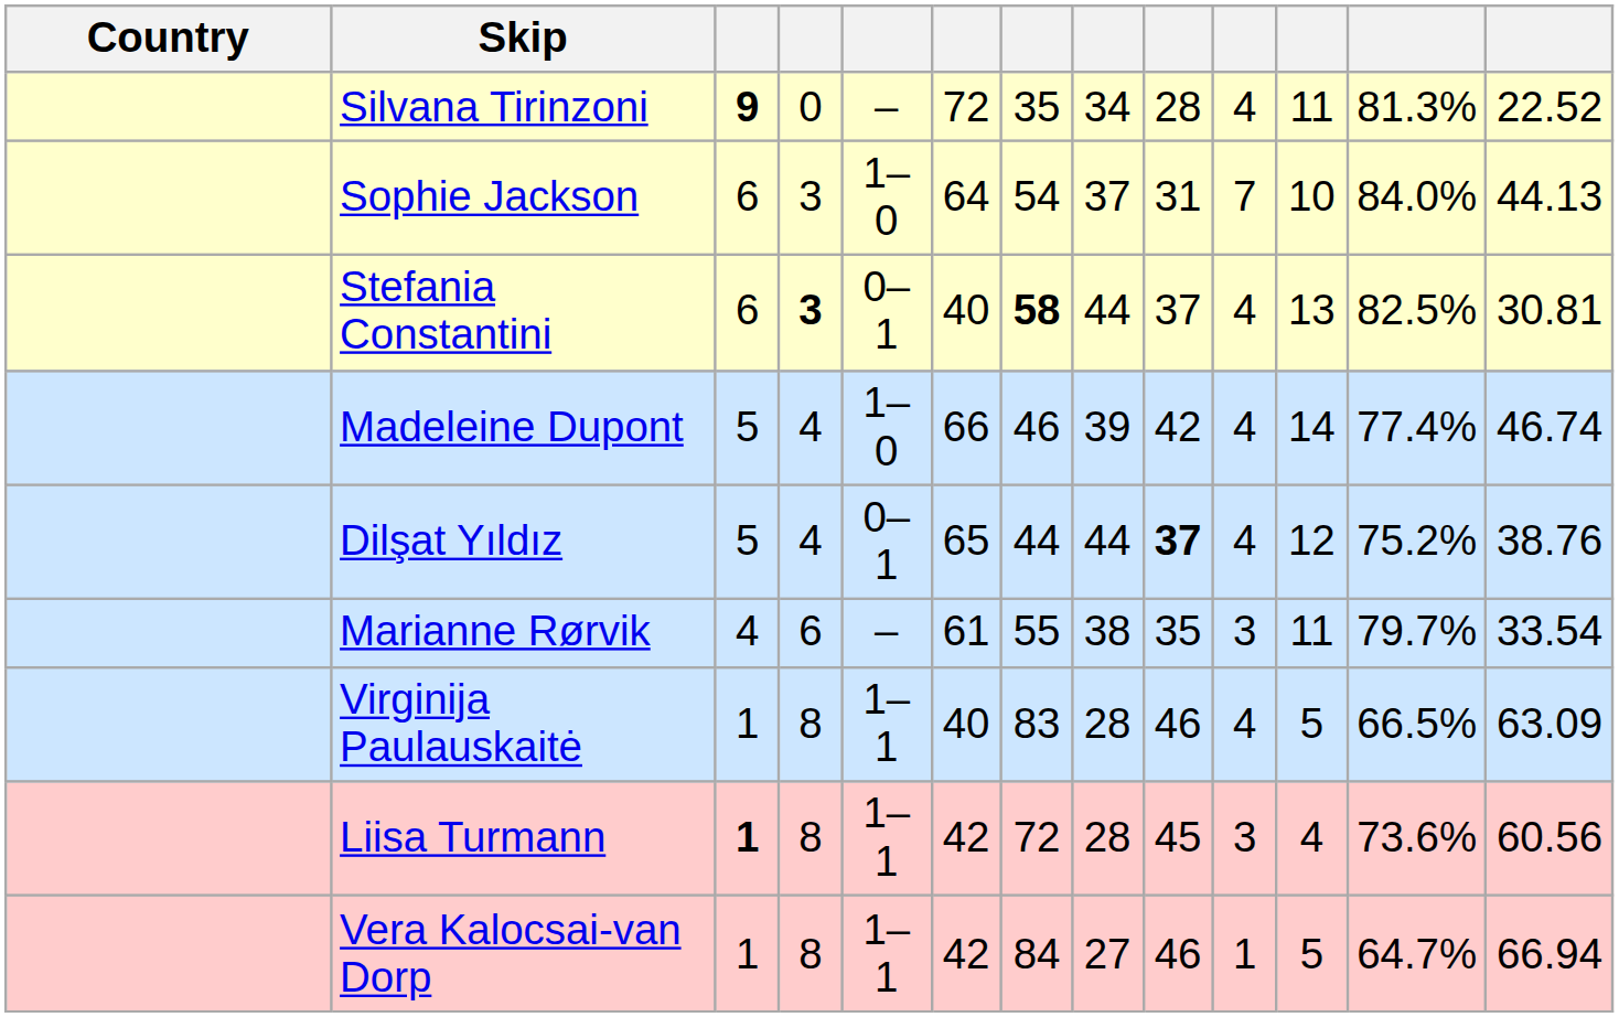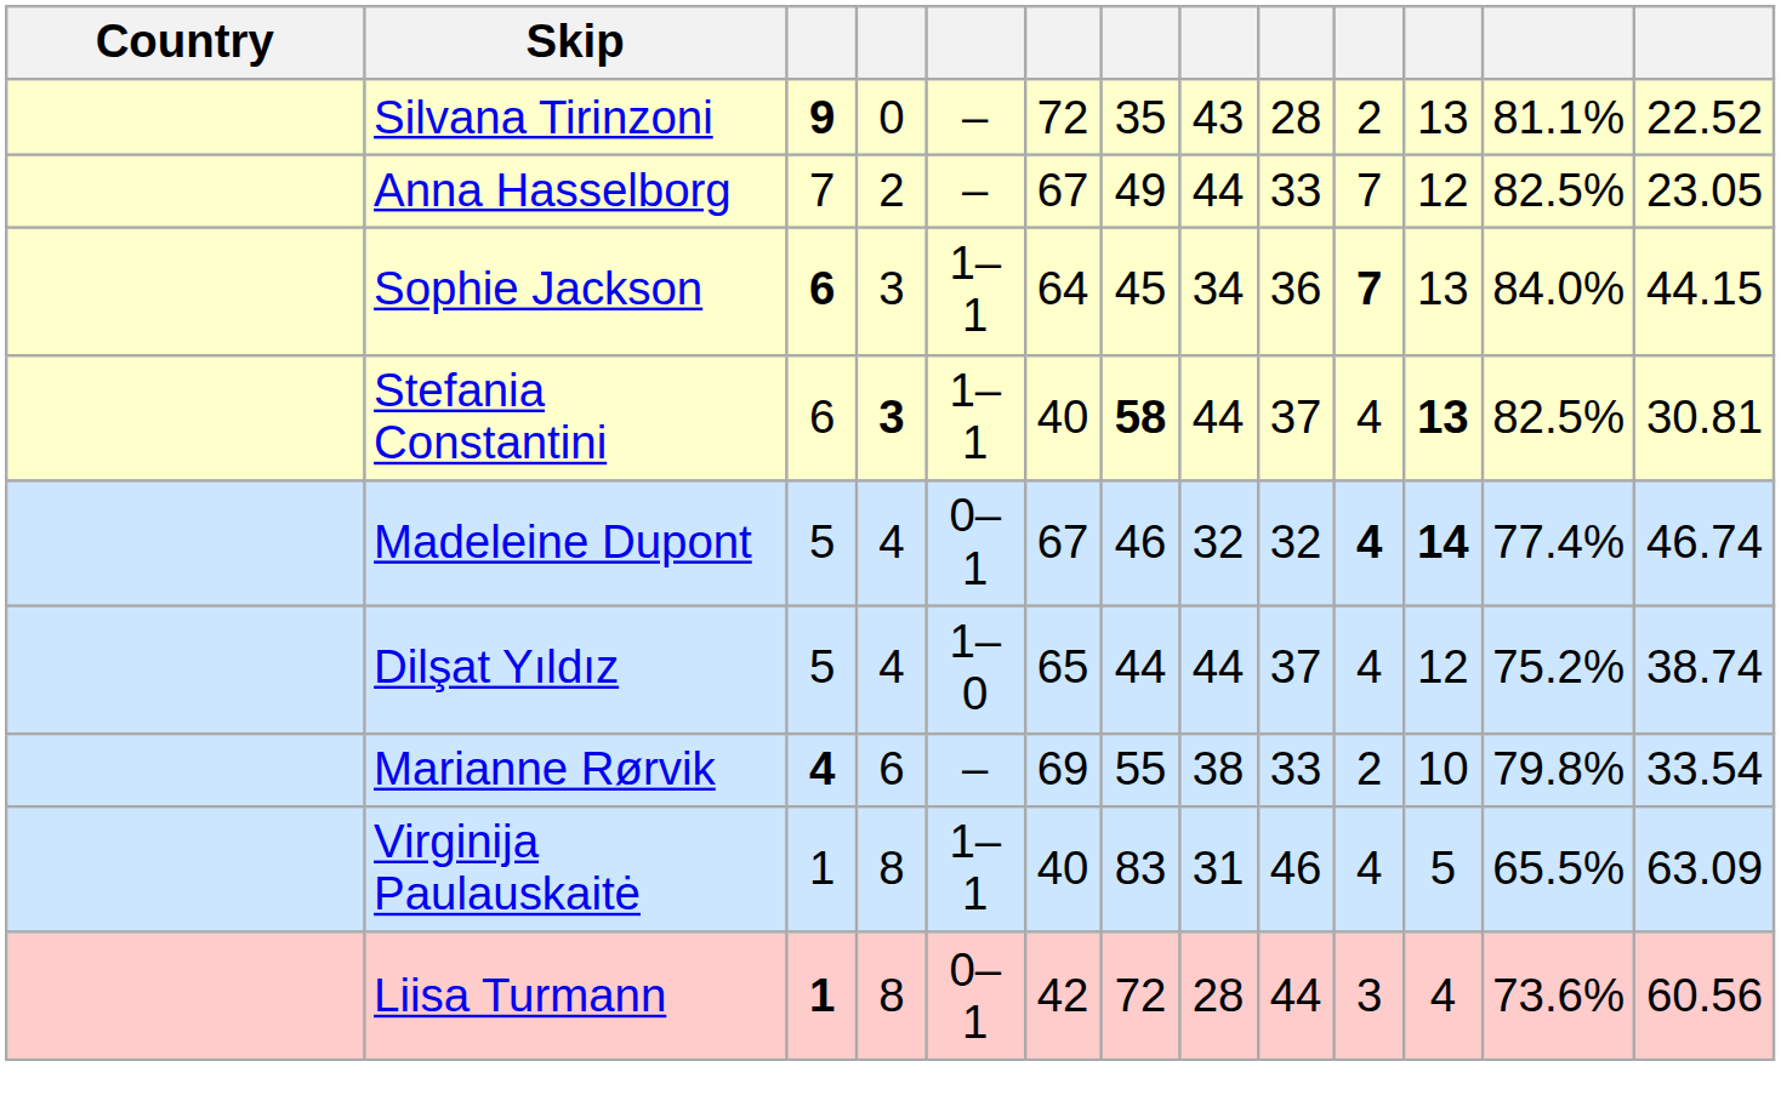Silvana Tirinzoni | column 8: 34 -> 43
Silvana Tirinzoni | column 10: 4 -> 2
Silvana Tirinzoni | column 11: 11 -> 13
Silvana Tirinzoni | column 12: 81.3% -> 81.1%
+ row: Anna Hasselborg | 7 | 2 | – | 67 | 49 | 44 | 33 | 7 | 12 | 82.5% | 23.05
Sophie Jackson | column 3: normal -> bold
Sophie Jackson | column 5: 1–0 -> 1–1
Sophie Jackson | column 7: 54 -> 45
Sophie Jackson | column 8: 37 -> 34
Sophie Jackson | column 9: 31 -> 36
Sophie Jackson | column 10: normal -> bold
Sophie Jackson | column 11: 10 -> 13
Sophie Jackson | column 13: 44.13 -> 44.15
Stefania Constantini | column 5: 0–1 -> 1–1
Stefania Constantini | column 11: normal -> bold
Madeleine Dupont | column 5: 1–0 -> 0–1
Madeleine Dupont | column 6: 66 -> 67
Madeleine Dupont | column 8: 39 -> 32
Madeleine Dupont | column 9: 42 -> 32
Madeleine Dupont | column 10: normal -> bold
Madeleine Dupont | column 11: normal -> bold
Dilşat Yıldız | column 5: 0–1 -> 1–0
Dilşat Yıldız | column 9: bold -> normal
Dilşat Yıldız | column 13: 38.76 -> 38.74
Marianne Rørvik | column 3: normal -> bold
Marianne Rørvik | column 6: 61 -> 69
Marianne Rørvik | column 9: 35 -> 33
Marianne Rørvik | column 10: 3 -> 2
Marianne Rørvik | column 11: 11 -> 10
Marianne Rørvik | column 12: 79.7% -> 79.8%
Virginija Paulauskaitė | column 8: 28 -> 31
Virginija Paulauskaitė | column 12: 66.5% -> 65.5%
Liisa Turmann | column 5: 1–1 -> 0–1
Liisa Turmann | column 9: 45 -> 44
- row: Vera Kalocsai-van Dorp | 1 | 8 | 1–1 | 42 | 84 | 27 | 46 | 1 | 5 | 64.7% | 66.94
